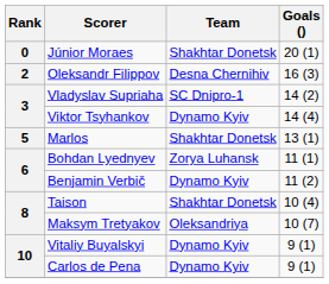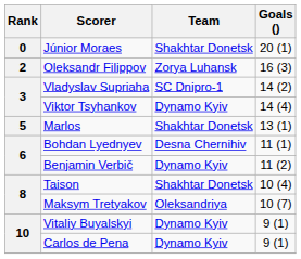Oleksandr Filippov | Team: Desna Chernihiv -> Zorya Luhansk
Bohdan Lyednyev | Team: Zorya Luhansk -> Desna Chernihiv
